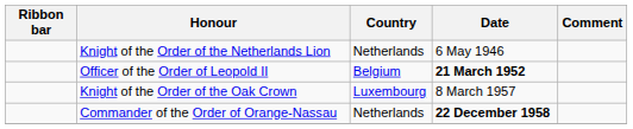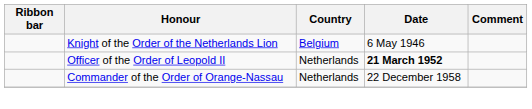Knight of the Order of the Netherlands Lion | Country: Netherlands -> Belgium
Officer of the Order of Leopold II | Country: Belgium -> Netherlands
- row: Knight of the Order of the Oak Crown | Luxembourg | 8 March 1957
Commander of the Order of Orange-Nassau | Date: bold -> normal
